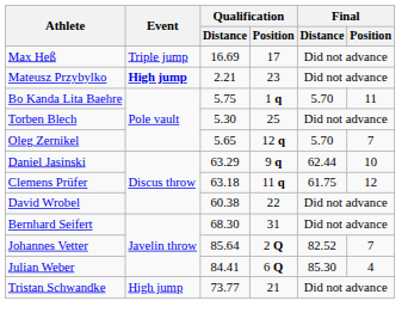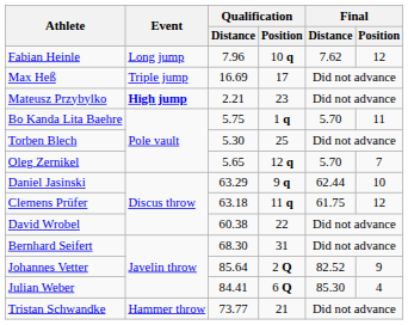+ row: Fabian Heinle | Long jump | 7.96 | 10 q | 7.62 | 12
Johannes Vetter | Final / Position: 7 -> 9
Tristan Schwandke | Event: High jump -> Hammer throw
